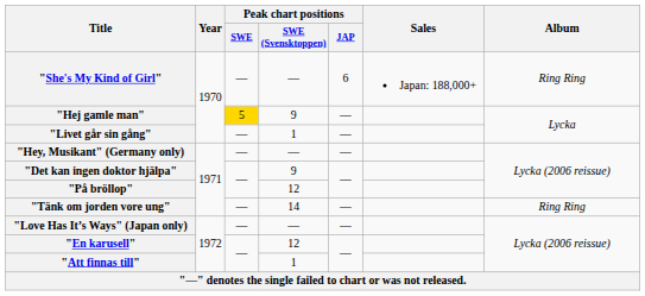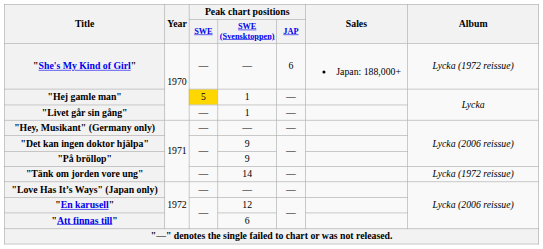"She's My Kind of Girl" | Album: Ring Ring -> Lycka (1972 reissue)
"Hej gamle man" | Peak chart positions / SWE (Svensktoppen): 9 -> 1
"På bröllop" | Peak chart positions / SWE (Svensktoppen): 12 -> 9
"Tänk om jorden vore ung" | Album: Ring Ring -> Lycka (1972 reissue)
"Att finnas till" | Peak chart positions / SWE (Svensktoppen): 1 -> 6
